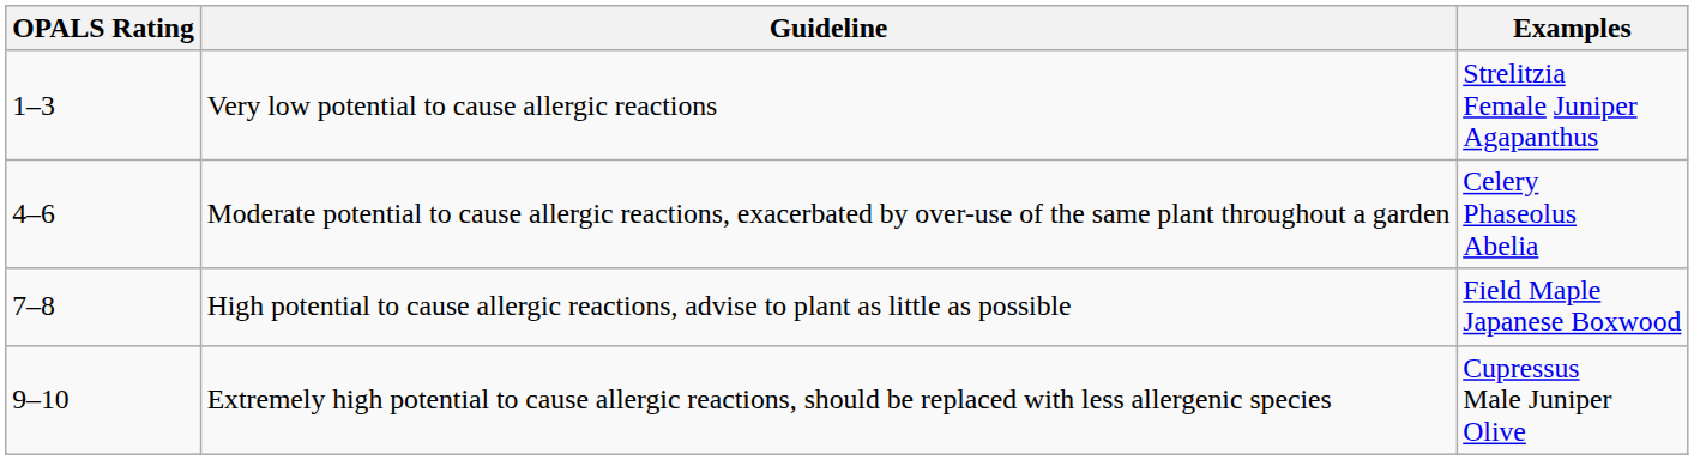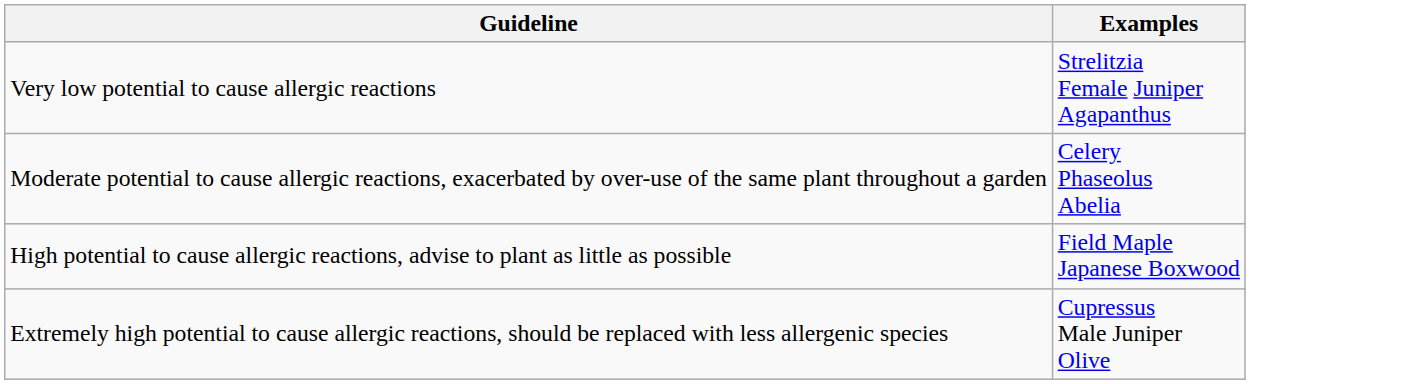- column: OPALS Rating | 1–3 | 4–6 | 7–8 | 9–10
